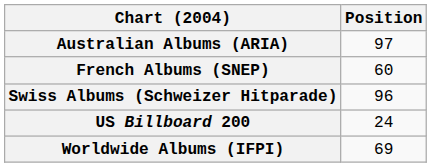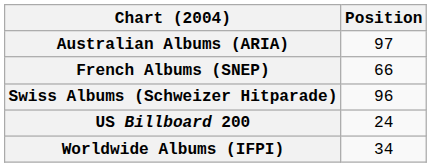French Albums (SNEP) | Position: 60 -> 66
Worldwide Albums (IFPI) | Position: 69 -> 34
